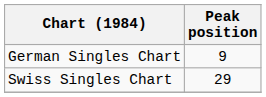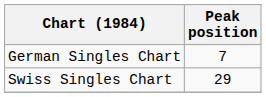German Singles Chart | Peak position: 9 -> 7
